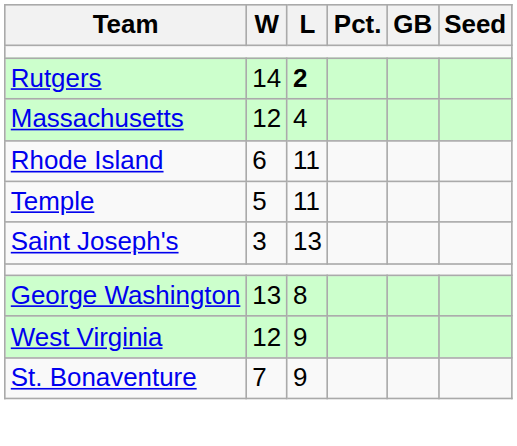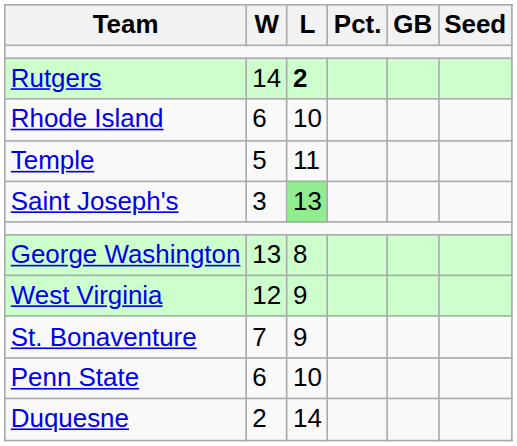- row: Massachusetts | 12 | 4
Rhode Island | L: 11 -> 10
Saint Joseph's | L: no background -> lightgreen background
+ row: Penn State | 6 | 10
+ row: Duquesne | 2 | 14
